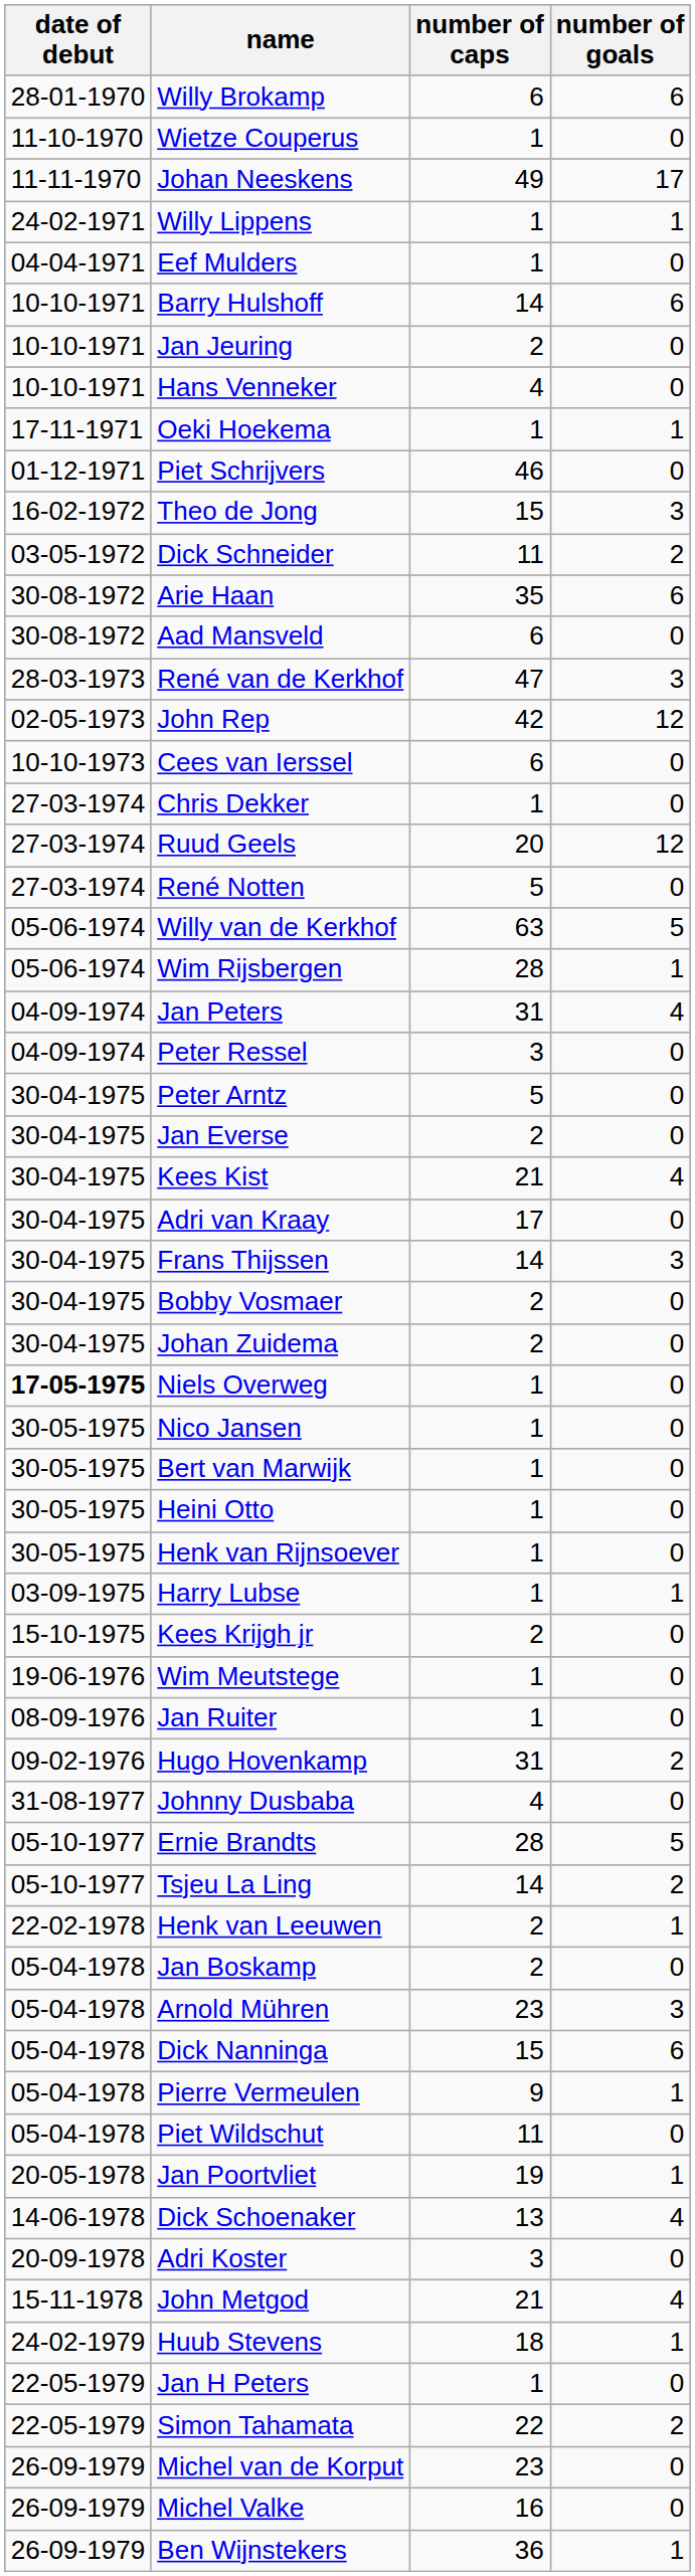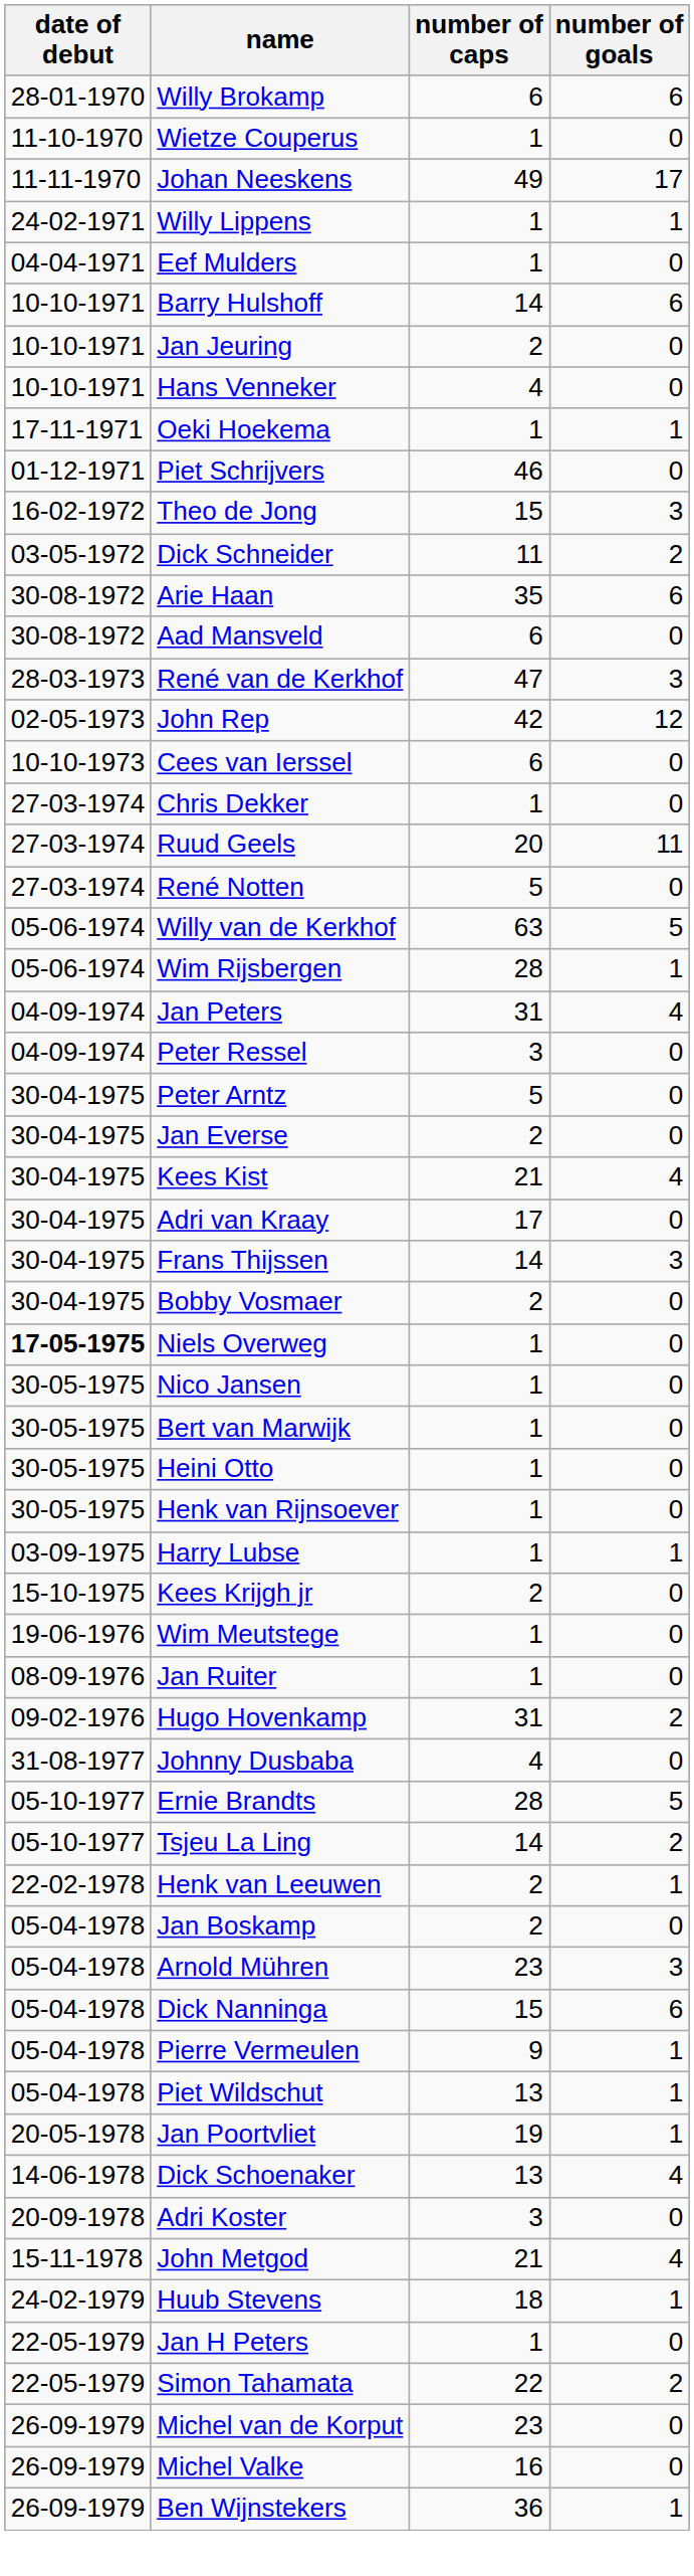Ruud Geels | number of goals: 12 -> 11
- row: 30-04-1975 | Johan Zuidema | 2 | 0
Piet Wildschut | number of caps: 11 -> 13
Piet Wildschut | number of goals: 0 -> 1
